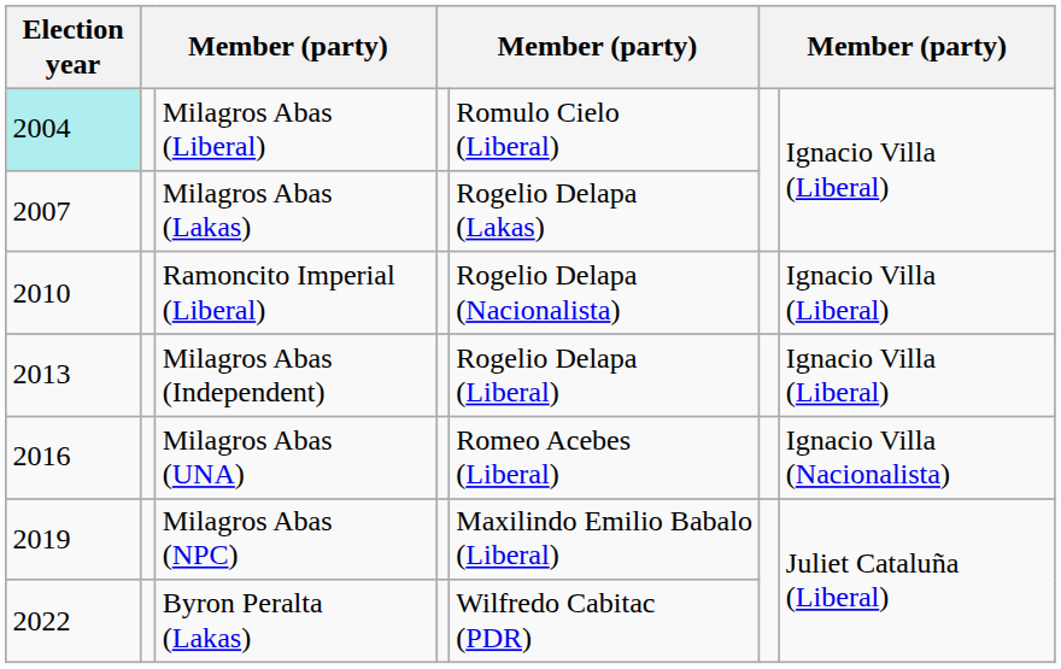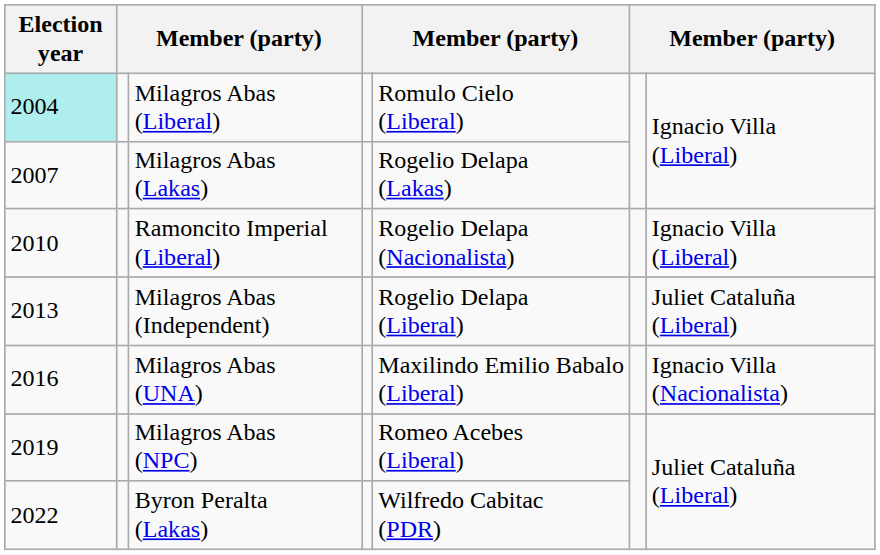Milagros Abas (Independent) | column 7: Ignacio Villa (Liberal) -> Juliet Cataluña (Liberal)
Milagros Abas (UNA) | column 5: Romeo Acebes (Liberal) -> Maxilindo Emilio Babalo (Liberal)
Milagros Abas (NPC) | column 5: Maxilindo Emilio Babalo (Liberal) -> Romeo Acebes (Liberal)
